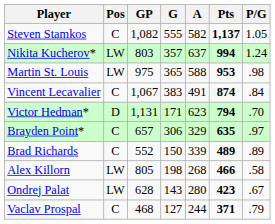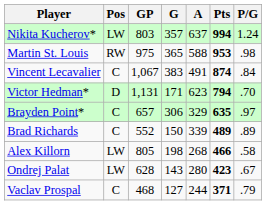- row: Steven Stamkos | C | 1,082 | 555 | 582 | 1,137 | 1.05
Martin St. Louis | Pos: LW -> RW
